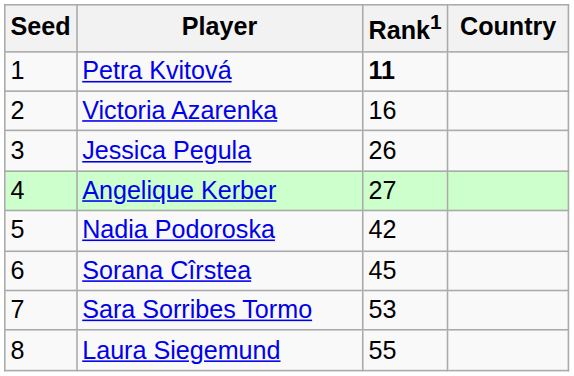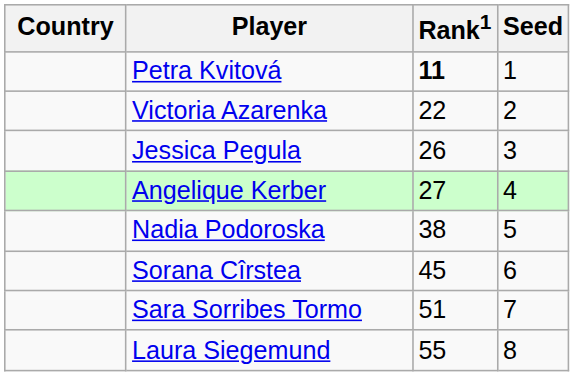columns swapped: Country <-> Seed
Victoria Azarenka | Rank1: 16 -> 22
Nadia Podoroska | Rank1: 42 -> 38
Sara Sorribes Tormo | Rank1: 53 -> 51
